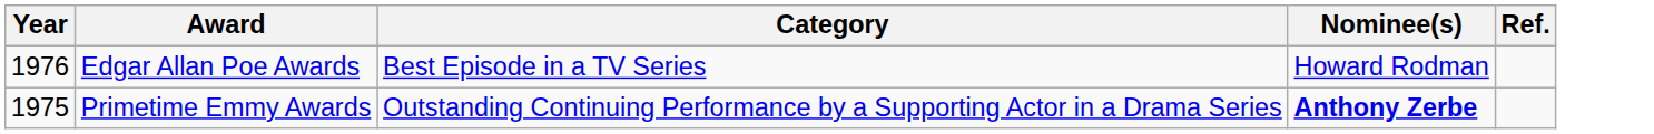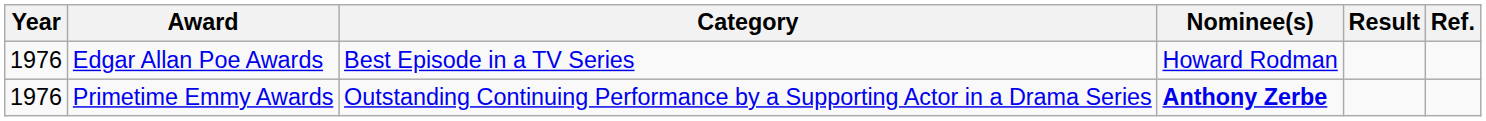+ column: Result
Primetime Emmy Awards | Year: 1975 -> 1976
